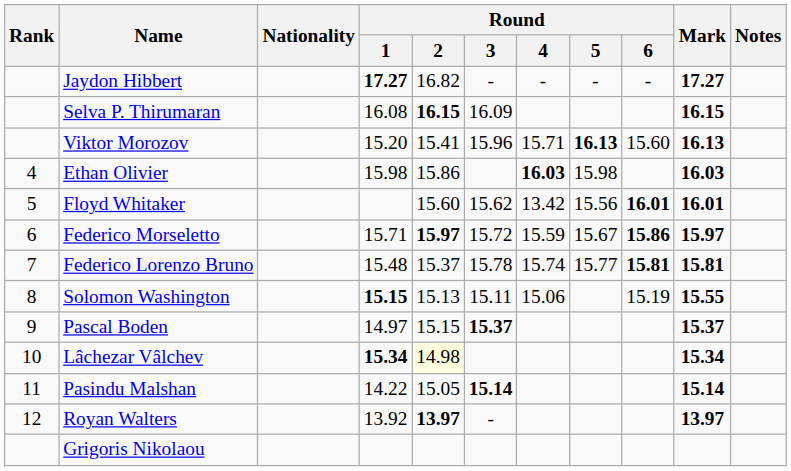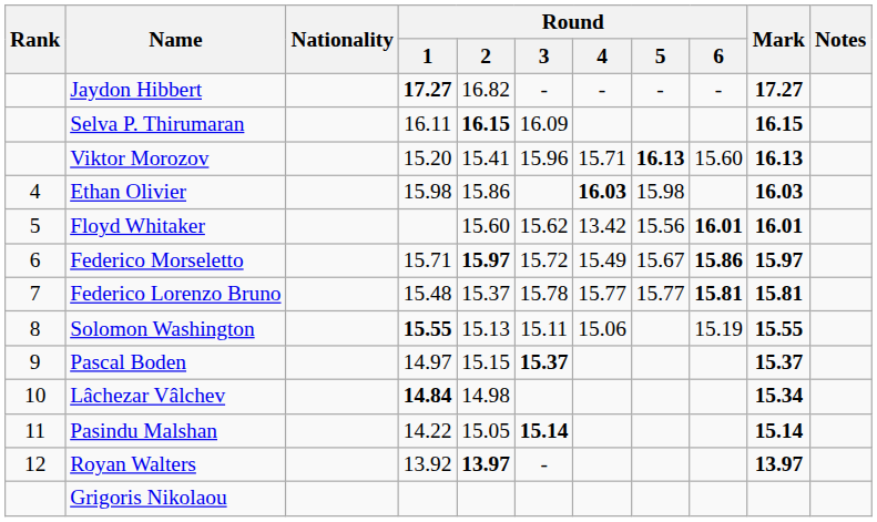Selva P. Thirumaran | Round / 1: 16.08 -> 16.11
Federico Morseletto | Round / 4: 15.59 -> 15.49
Federico Lorenzo Bruno | Round / 4: 15.74 -> 15.77
Solomon Washington | Round / 1: 15.15 -> 15.55
Lâchezar Vâlchev | Round / 1: 15.34 -> 14.84
Lâchezar Vâlchev | Round / 2: lightyellow background -> no background
